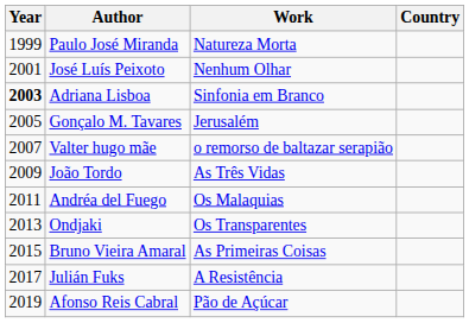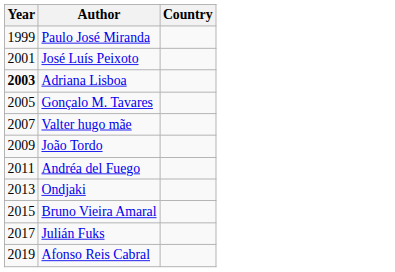- column: Work | Natureza Morta | Nenhum Olhar | Sinfonia em Branco | Jerusalém | o remorso de baltazar serapião | As Três Vidas | Os Malaquias | Os Transparentes | As Primeiras Coisas | A Resistência | Pão de Açúcar
